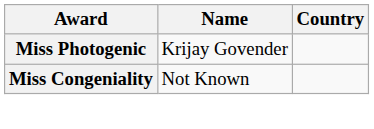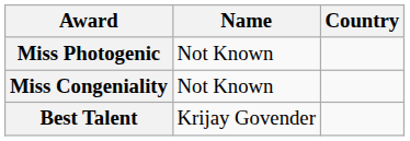Miss Photogenic | Name: Krijay Govender -> Not Known
+ row: Best Talent | Krijay Govender
